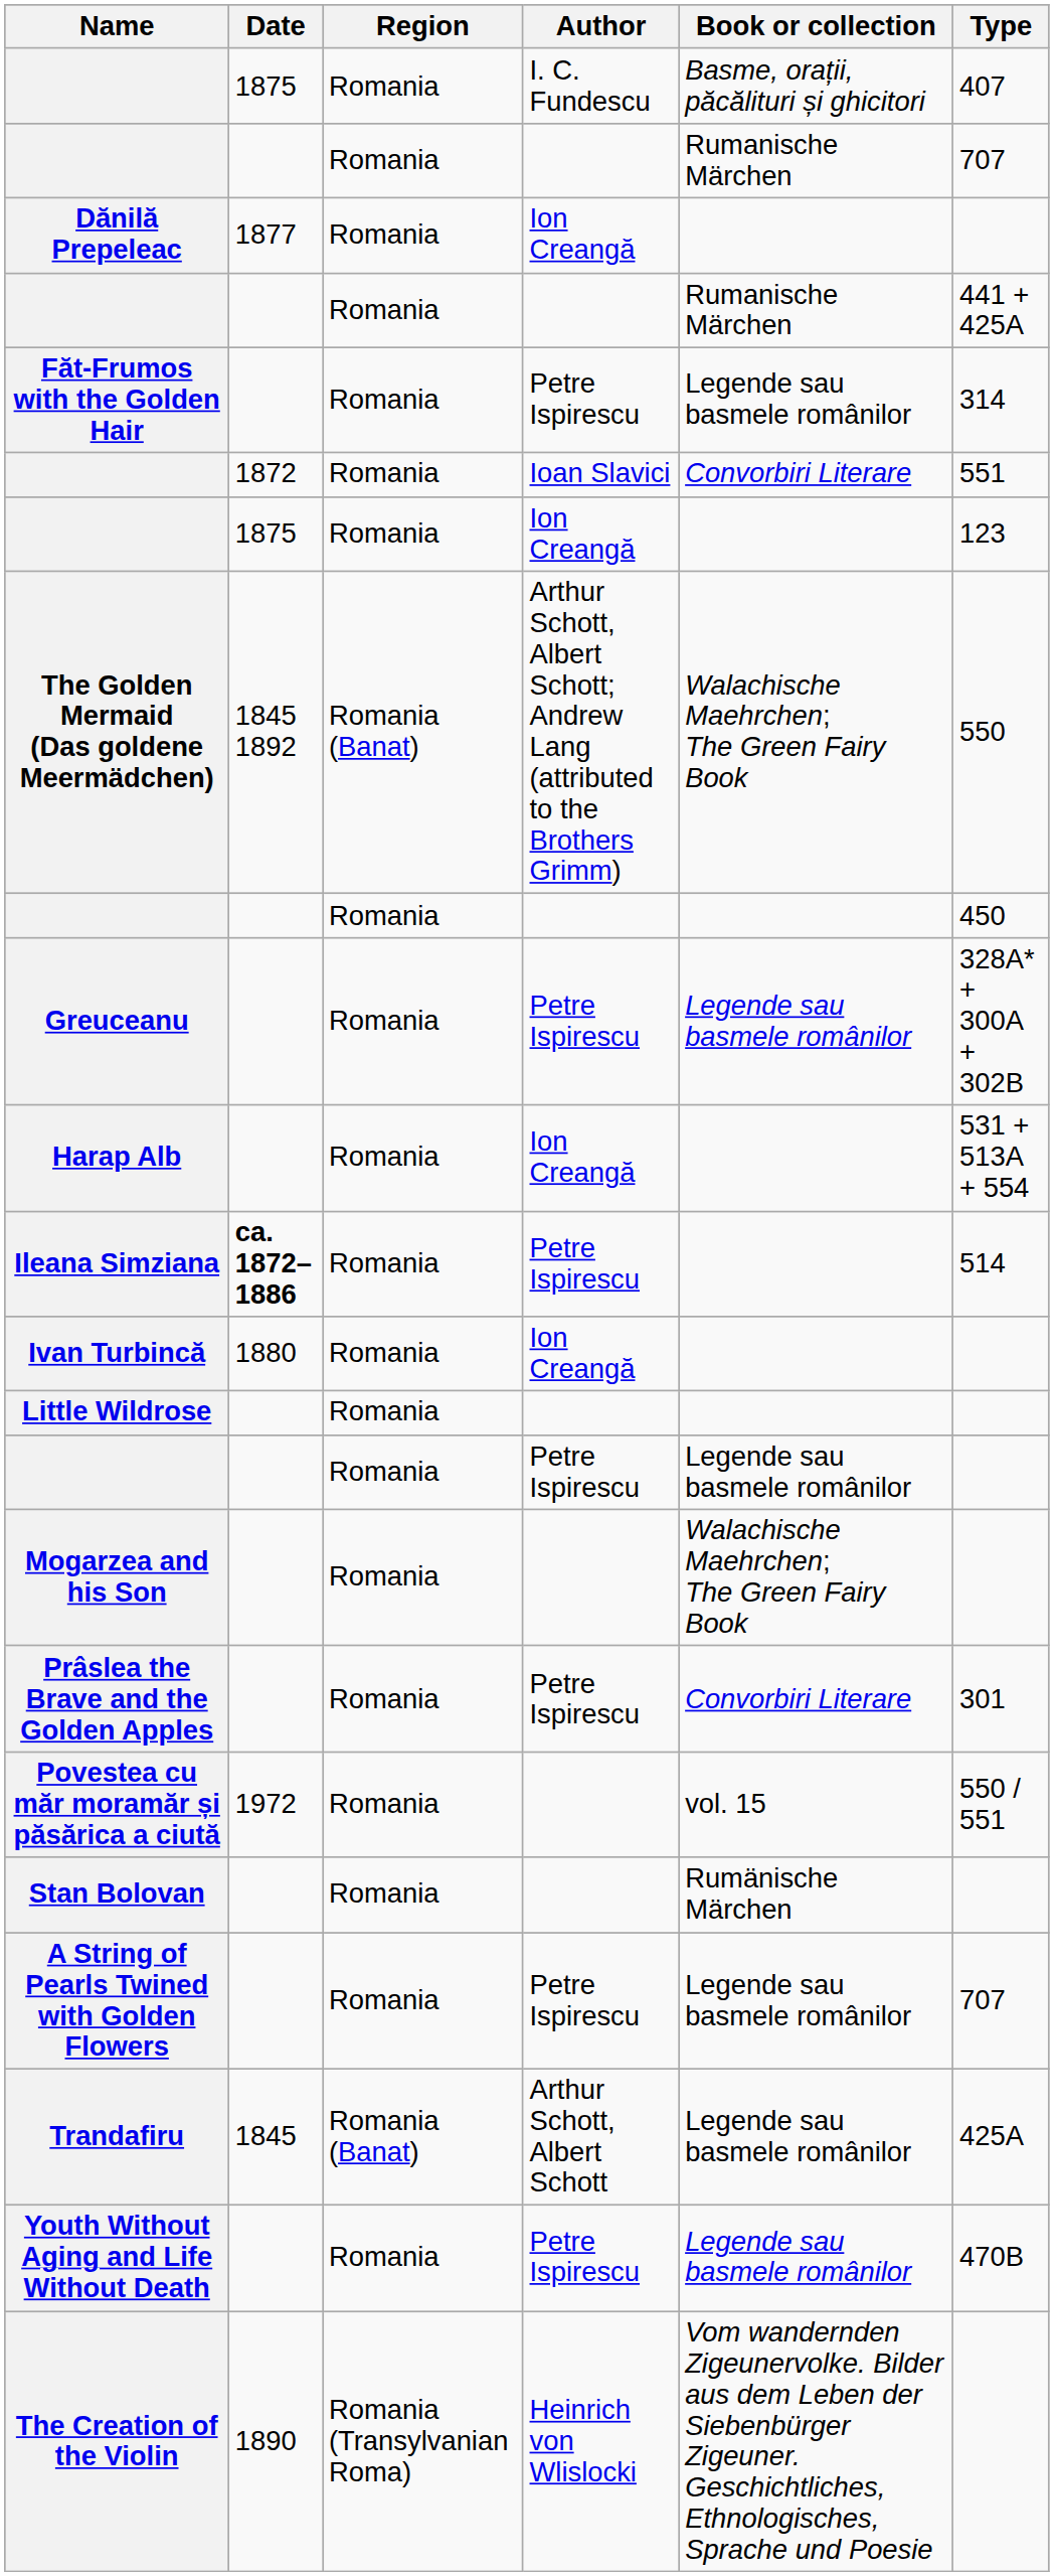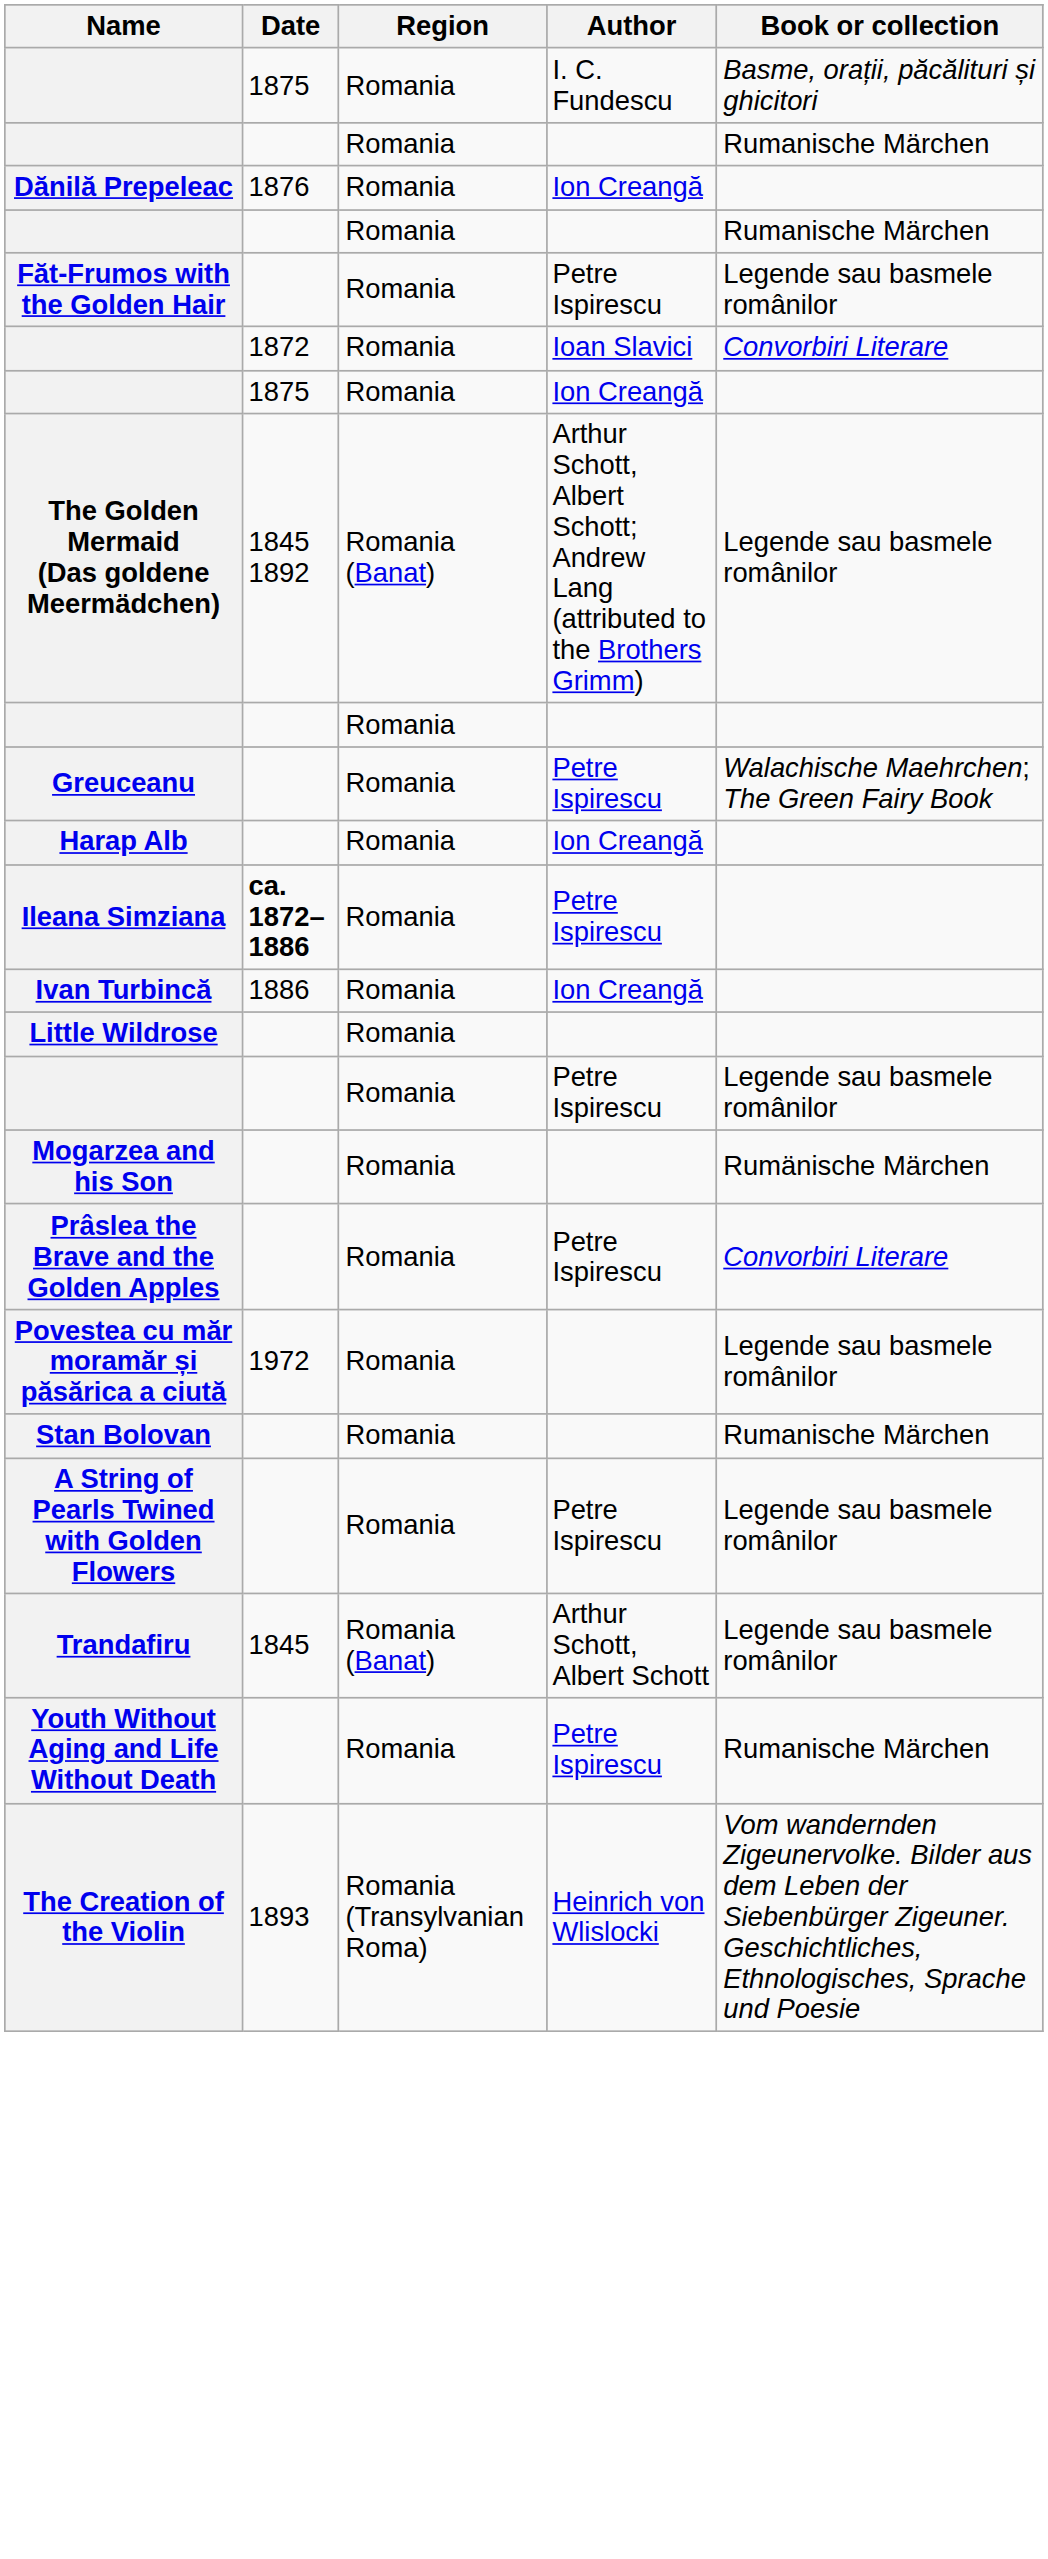- column: Type | 407 | 707 | 441 + 425A | 314 | 551 | 123 | 550 | 450 | 328A* + 300A + 302B | 531 + 513A + 554 | 514 | 301 | 550 / 551 | 707 | 425A | 470B
Dănilă Prepeleac | Date: 1877 -> 1876
The Golden Mermaid (Das goldene Meermädchen) | Book or collection: Walachische Maehrchen; The Green Fairy Book -> Legende sau basmele românilor
Greuceanu | Book or collection: Legende sau basmele românilor -> Walachische Maehrchen; The Green Fairy Book
Ivan Turbincă | Date: 1880 -> 1886
Mogarzea and his Son | Book or collection: Walachische Maehrchen; The Green Fairy Book -> Rumänische Märchen
Povestea cu măr moramăr și păsărica a ciută | Book or collection: vol. 15 -> Legende sau basmele românilor
Stan Bolovan | Book or collection: Rumänische Märchen -> Rumanische Märchen
Youth Without Aging and Life Without Death | Book or collection: Legende sau basmele românilor -> Rumanische Märchen
The Creation of the Violin | Date: 1890 -> 1893
